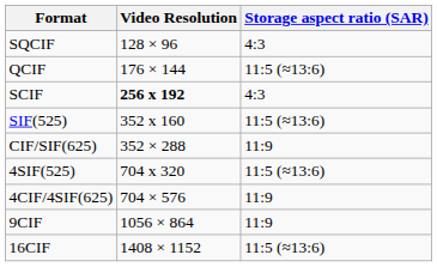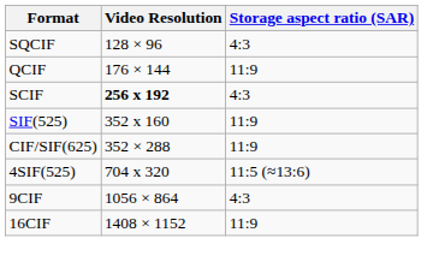QCIF | Storage aspect ratio (SAR): 11:5 (≈13:6) -> 11:9
SIF(525) | Storage aspect ratio (SAR): 11:5 (≈13:6) -> 11:9
- row: 4CIF/4SIF(625) | 704 × 576 | 11:9
9CIF | Storage aspect ratio (SAR): 11:9 -> 4:3
16CIF | Storage aspect ratio (SAR): 11:5 (≈13:6) -> 11:9
